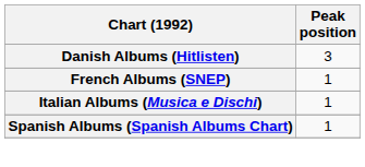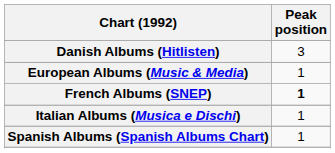+ row: European Albums (Music & Media) | 1
French Albums (SNEP) | Peak position: normal -> bold
